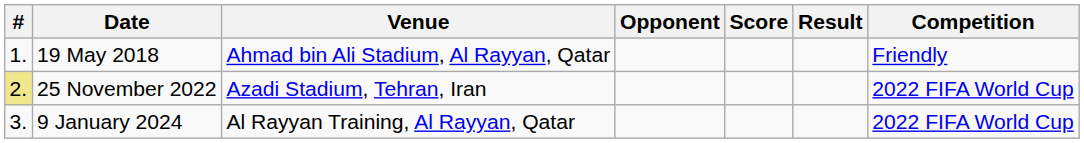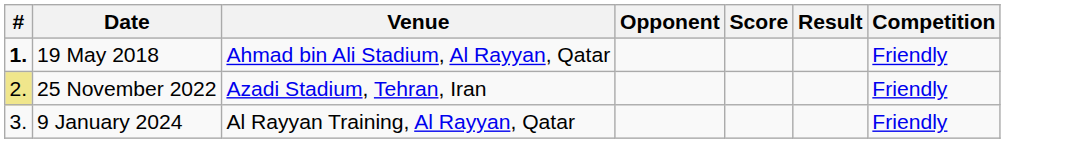19 May 2018 | #: normal -> bold
25 November 2022 | Competition: 2022 FIFA World Cup -> Friendly
9 January 2024 | Competition: 2022 FIFA World Cup -> Friendly
